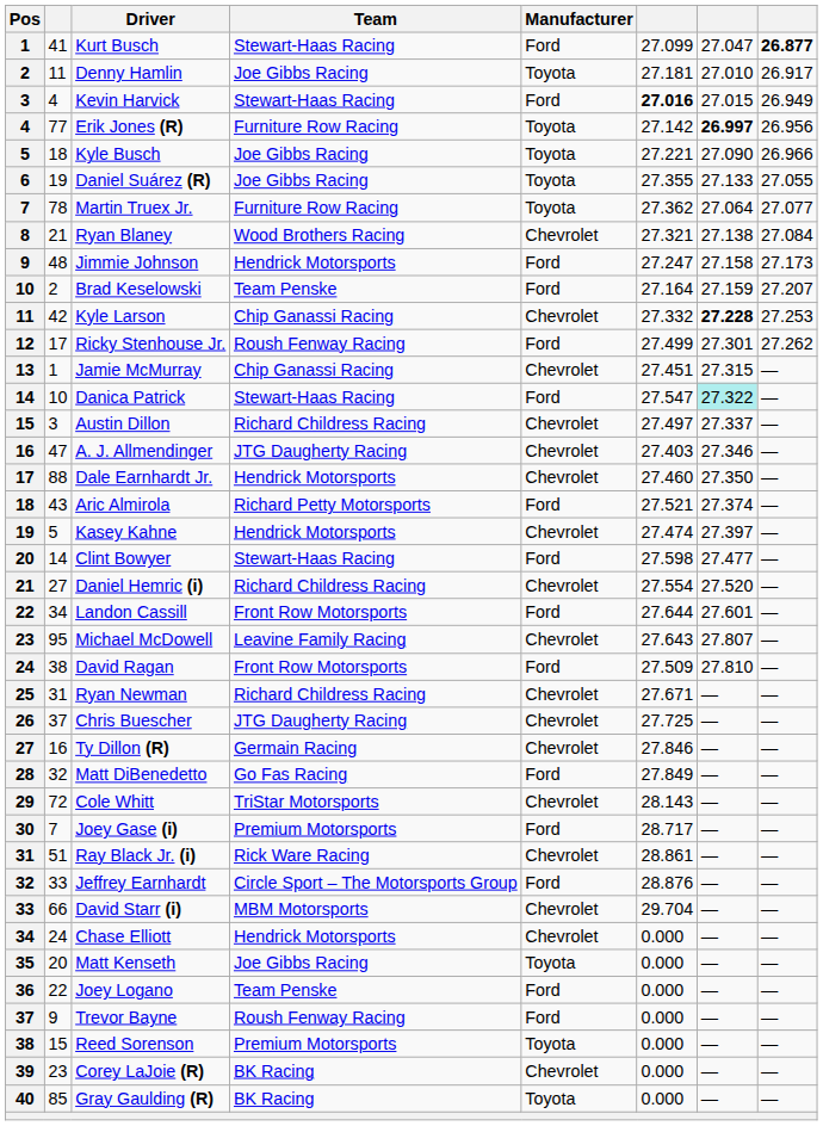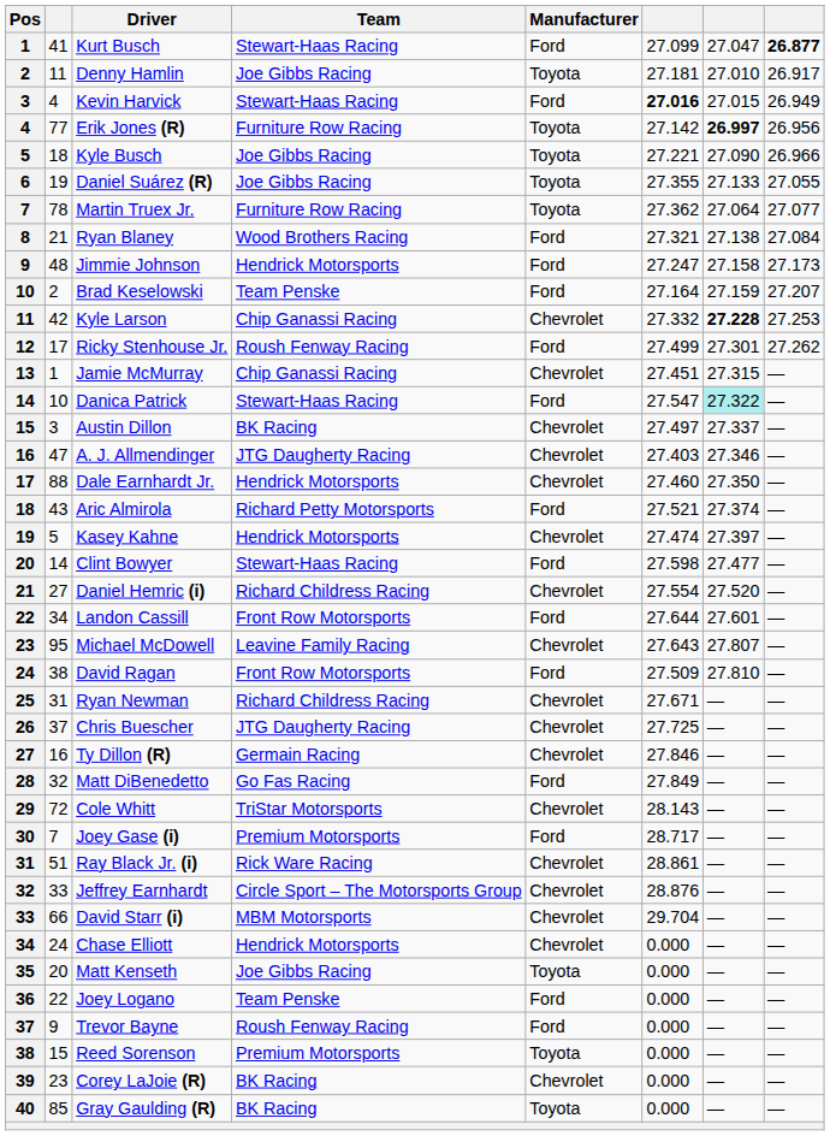Ryan Blaney | Manufacturer: Chevrolet -> Ford
Austin Dillon | Team: Richard Childress Racing -> BK Racing
Jeffrey Earnhardt | Manufacturer: Ford -> Chevrolet
